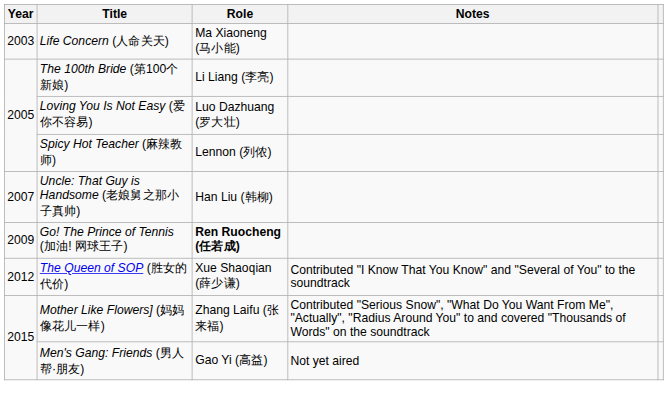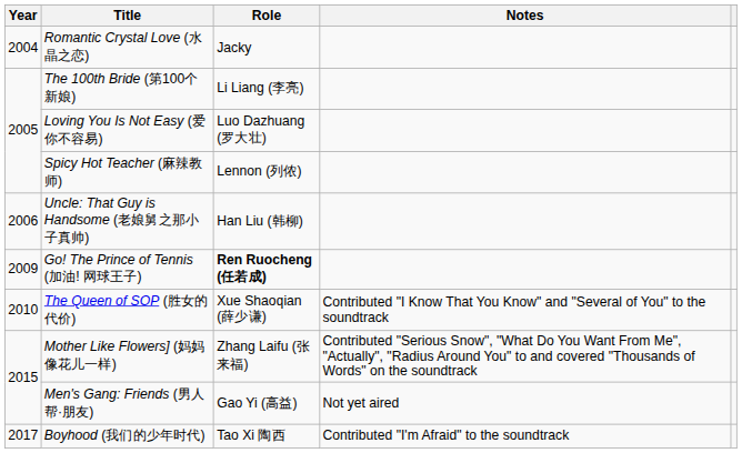- row: 2003 | Life Concern (人命关天) | Ma Xiaoneng (马小能)
+ row: 2004 | Romantic Crystal Love (水晶之恋) | Jacky
Uncle: That Guy is Handsome (老娘舅之那小子真帅) | Year: 2007 -> 2006
The Queen of SOP (胜女的代价) | Year: 2012 -> 2010
+ row: 2017 | Boyhood (我们的少年时代) | Tao Xi 陶西 | Contributed "I'm Afraid" to the soundtrack
